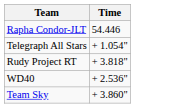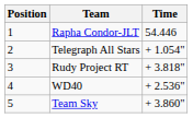+ column: Position | 1 | 2 | 3 | 4 | 5
